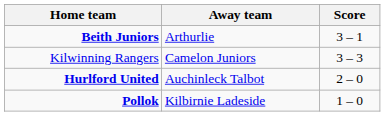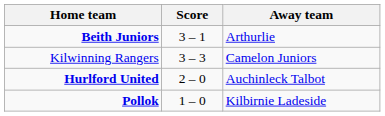columns swapped: Score <-> Away team
